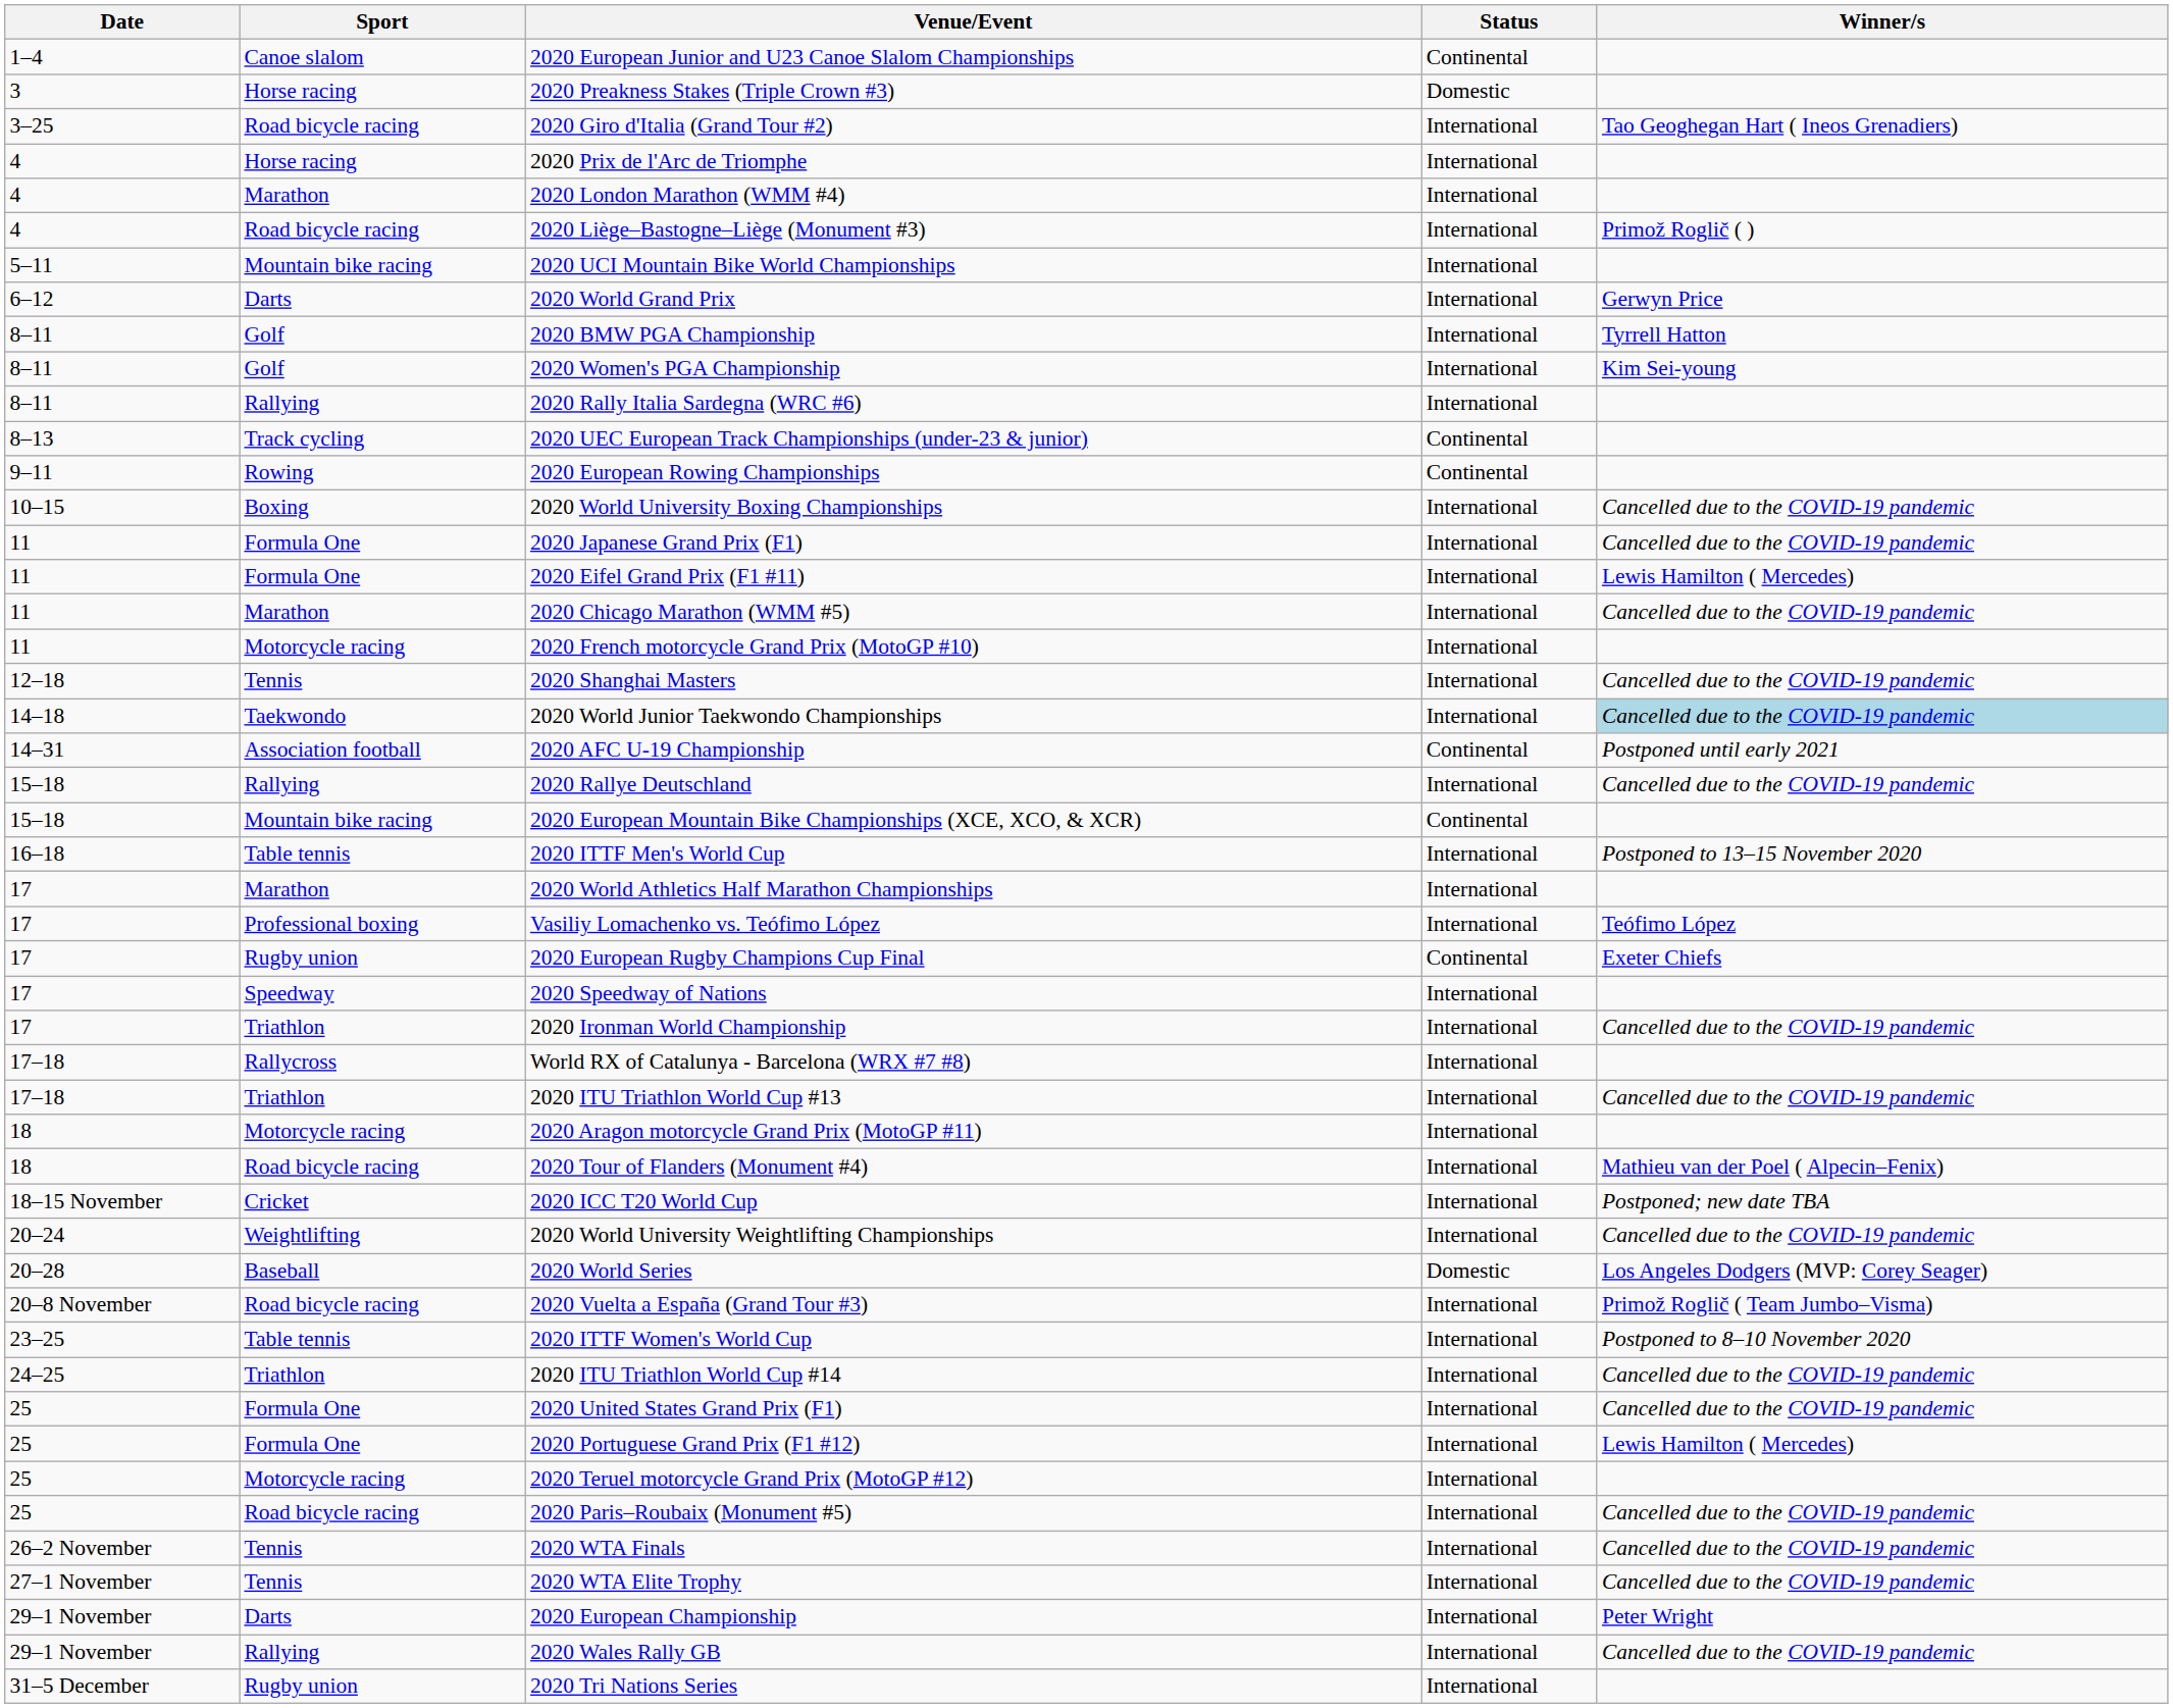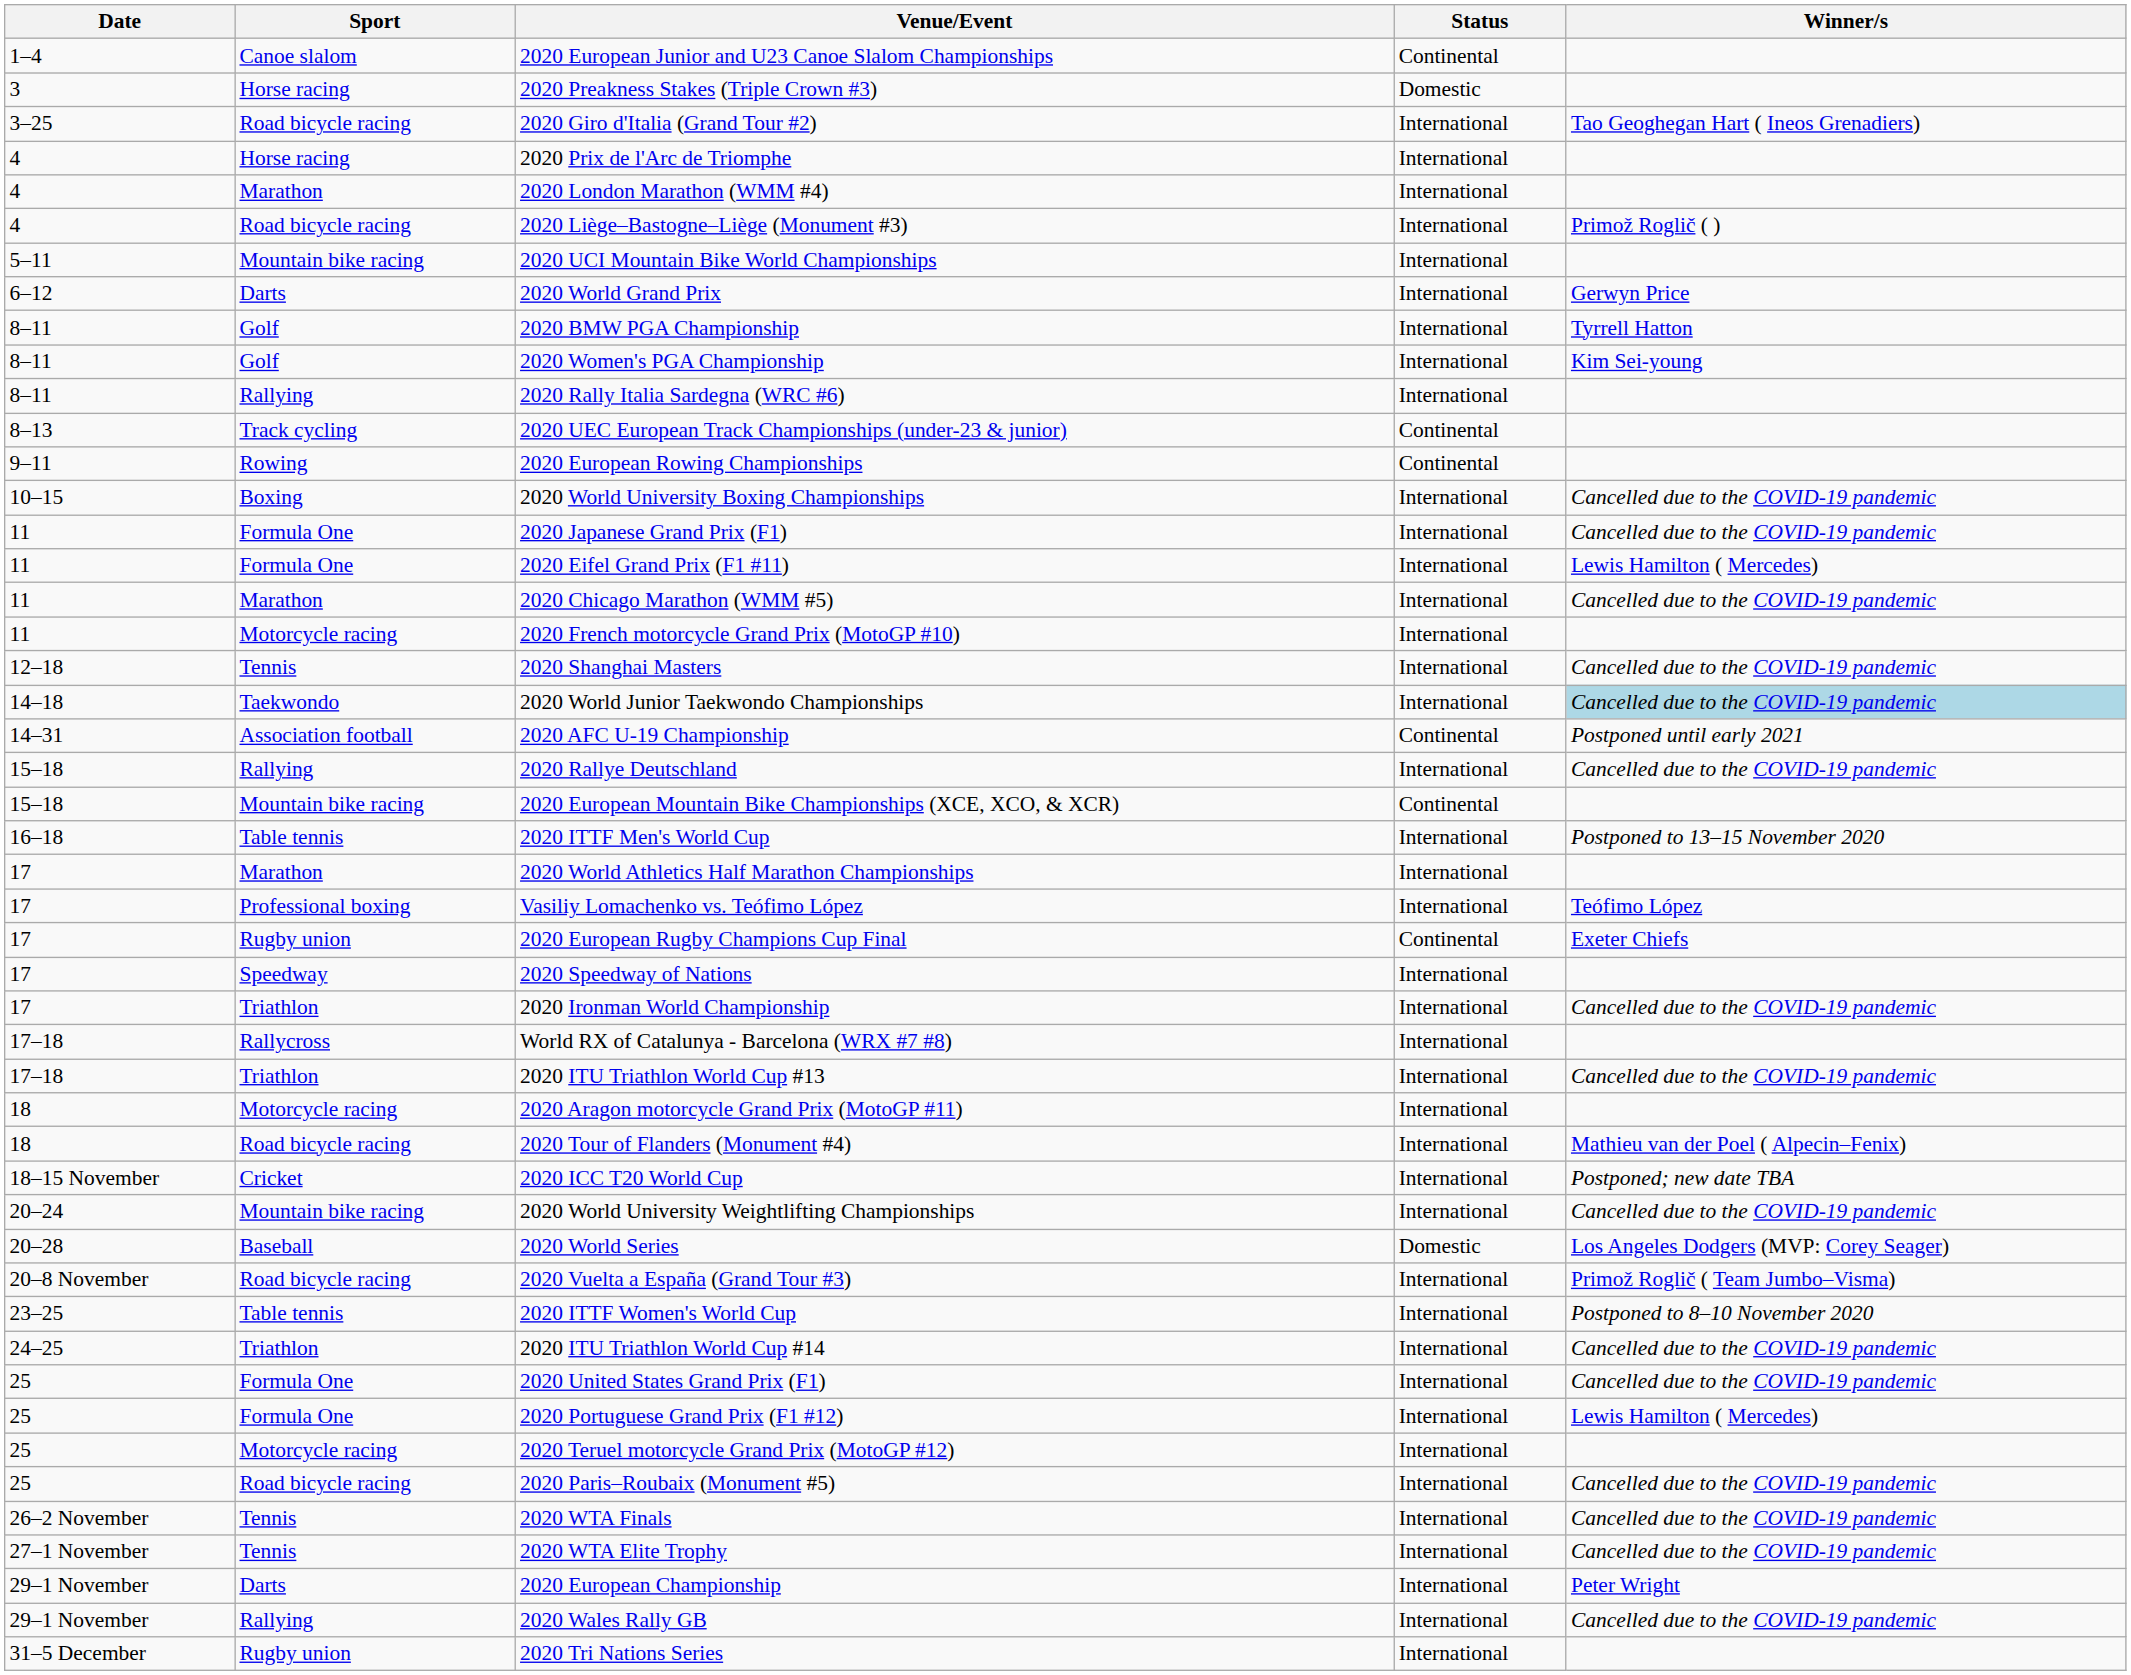2020 World University Weightlifting Championships | Sport: Weightlifting -> Mountain bike racing
